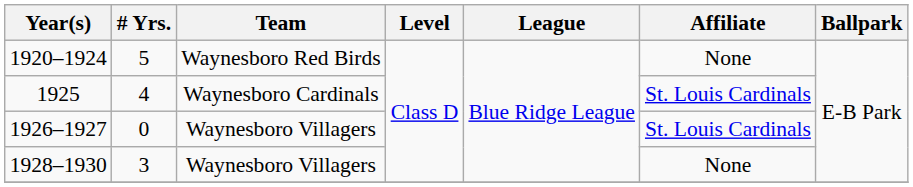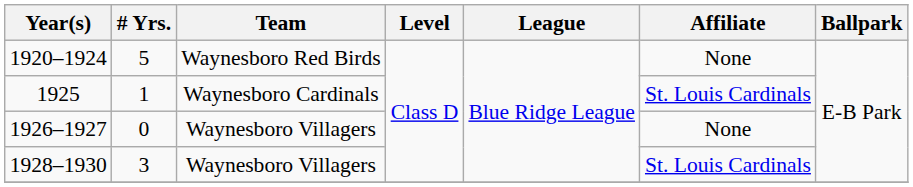1925 | # Yrs.: 4 -> 1
1926–1927 | Affiliate: St. Louis Cardinals -> None
1928–1930 | Affiliate: None -> St. Louis Cardinals
